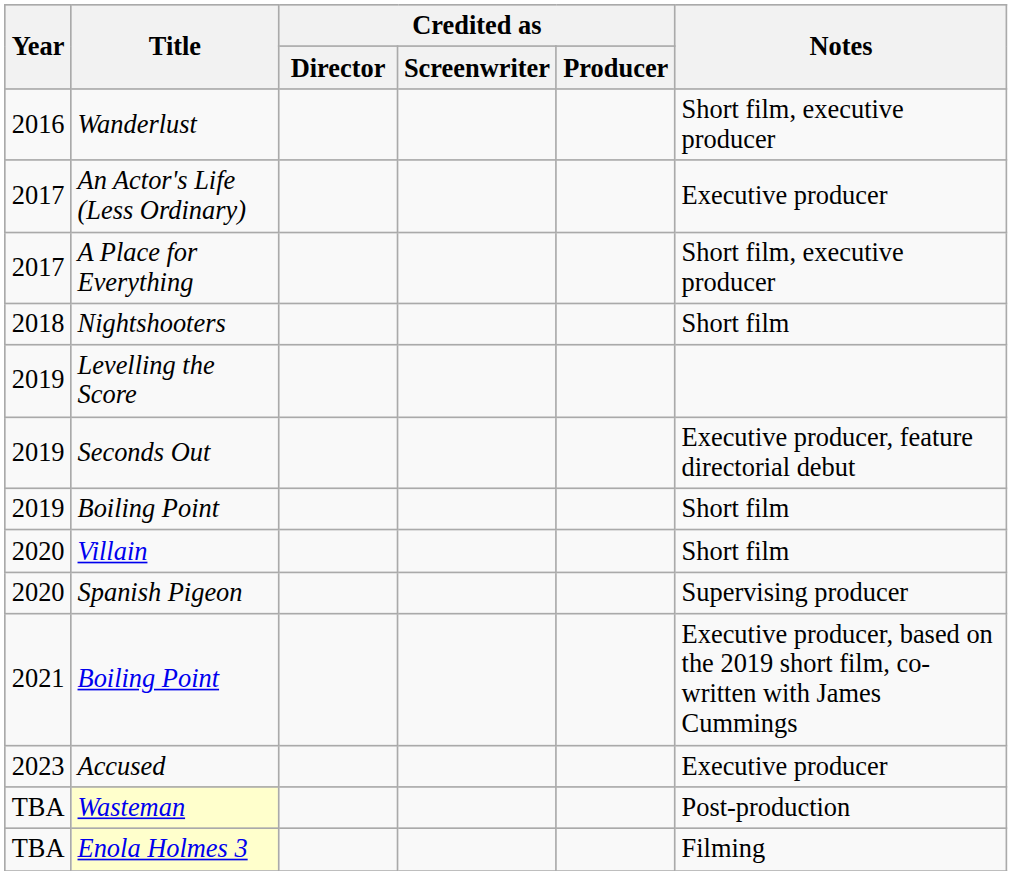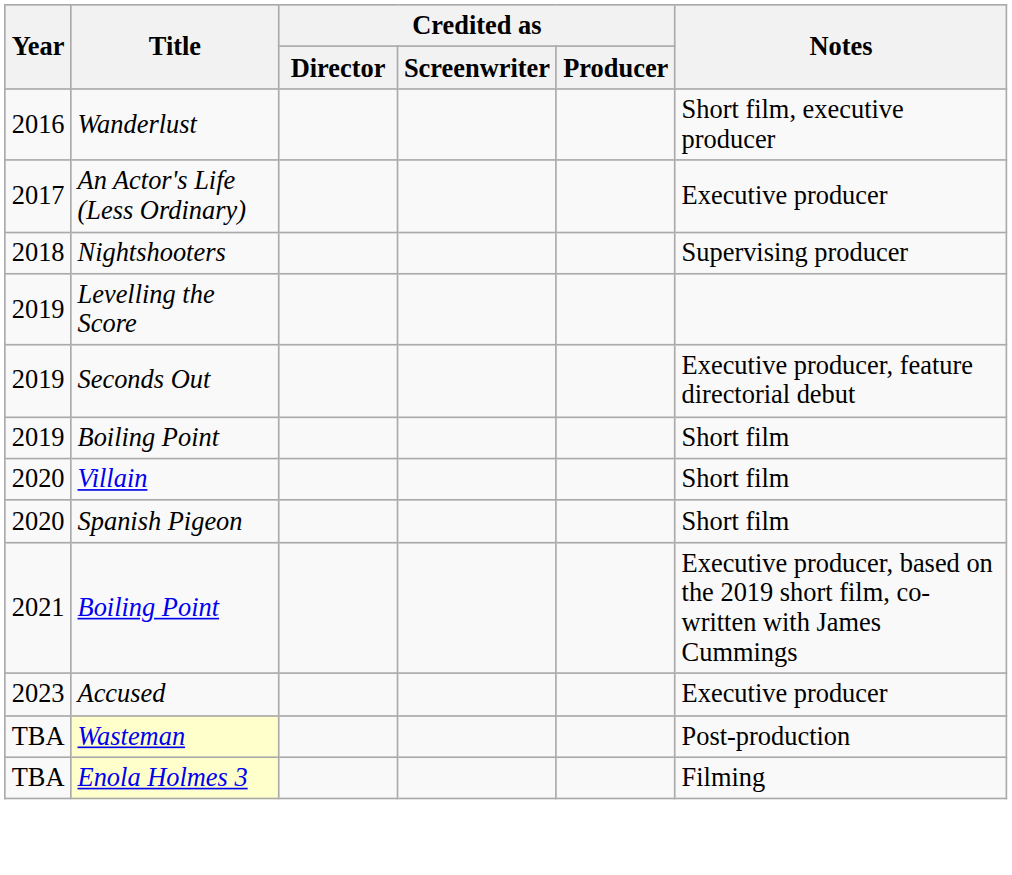- row: 2017 | A Place for Everything | Short film, executive producer
Nightshooters | Notes: Short film -> Supervising producer
Spanish Pigeon | Notes: Supervising producer -> Short film
